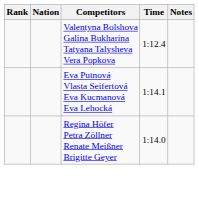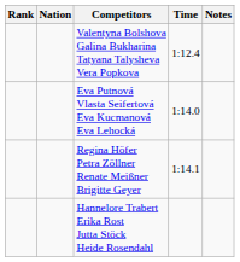Eva Putnová Vlasta Seifertová Eva Kucmanová Eva Lehocká | Time: 1:14.1 -> 1:14.0
Regina Höfer Petra Zöllner Renate Meißner Brigitte Geyer | Time: 1:14.0 -> 1:14.1
+ row: Hannelore Trabert Erika Rost Jutta Stöck Heide Rosendahl
